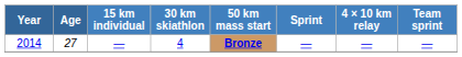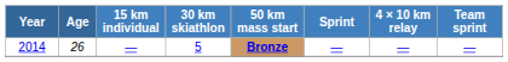2014 | Age: 27 -> 26
2014 | 30 km skiathlon: 4 -> 5
